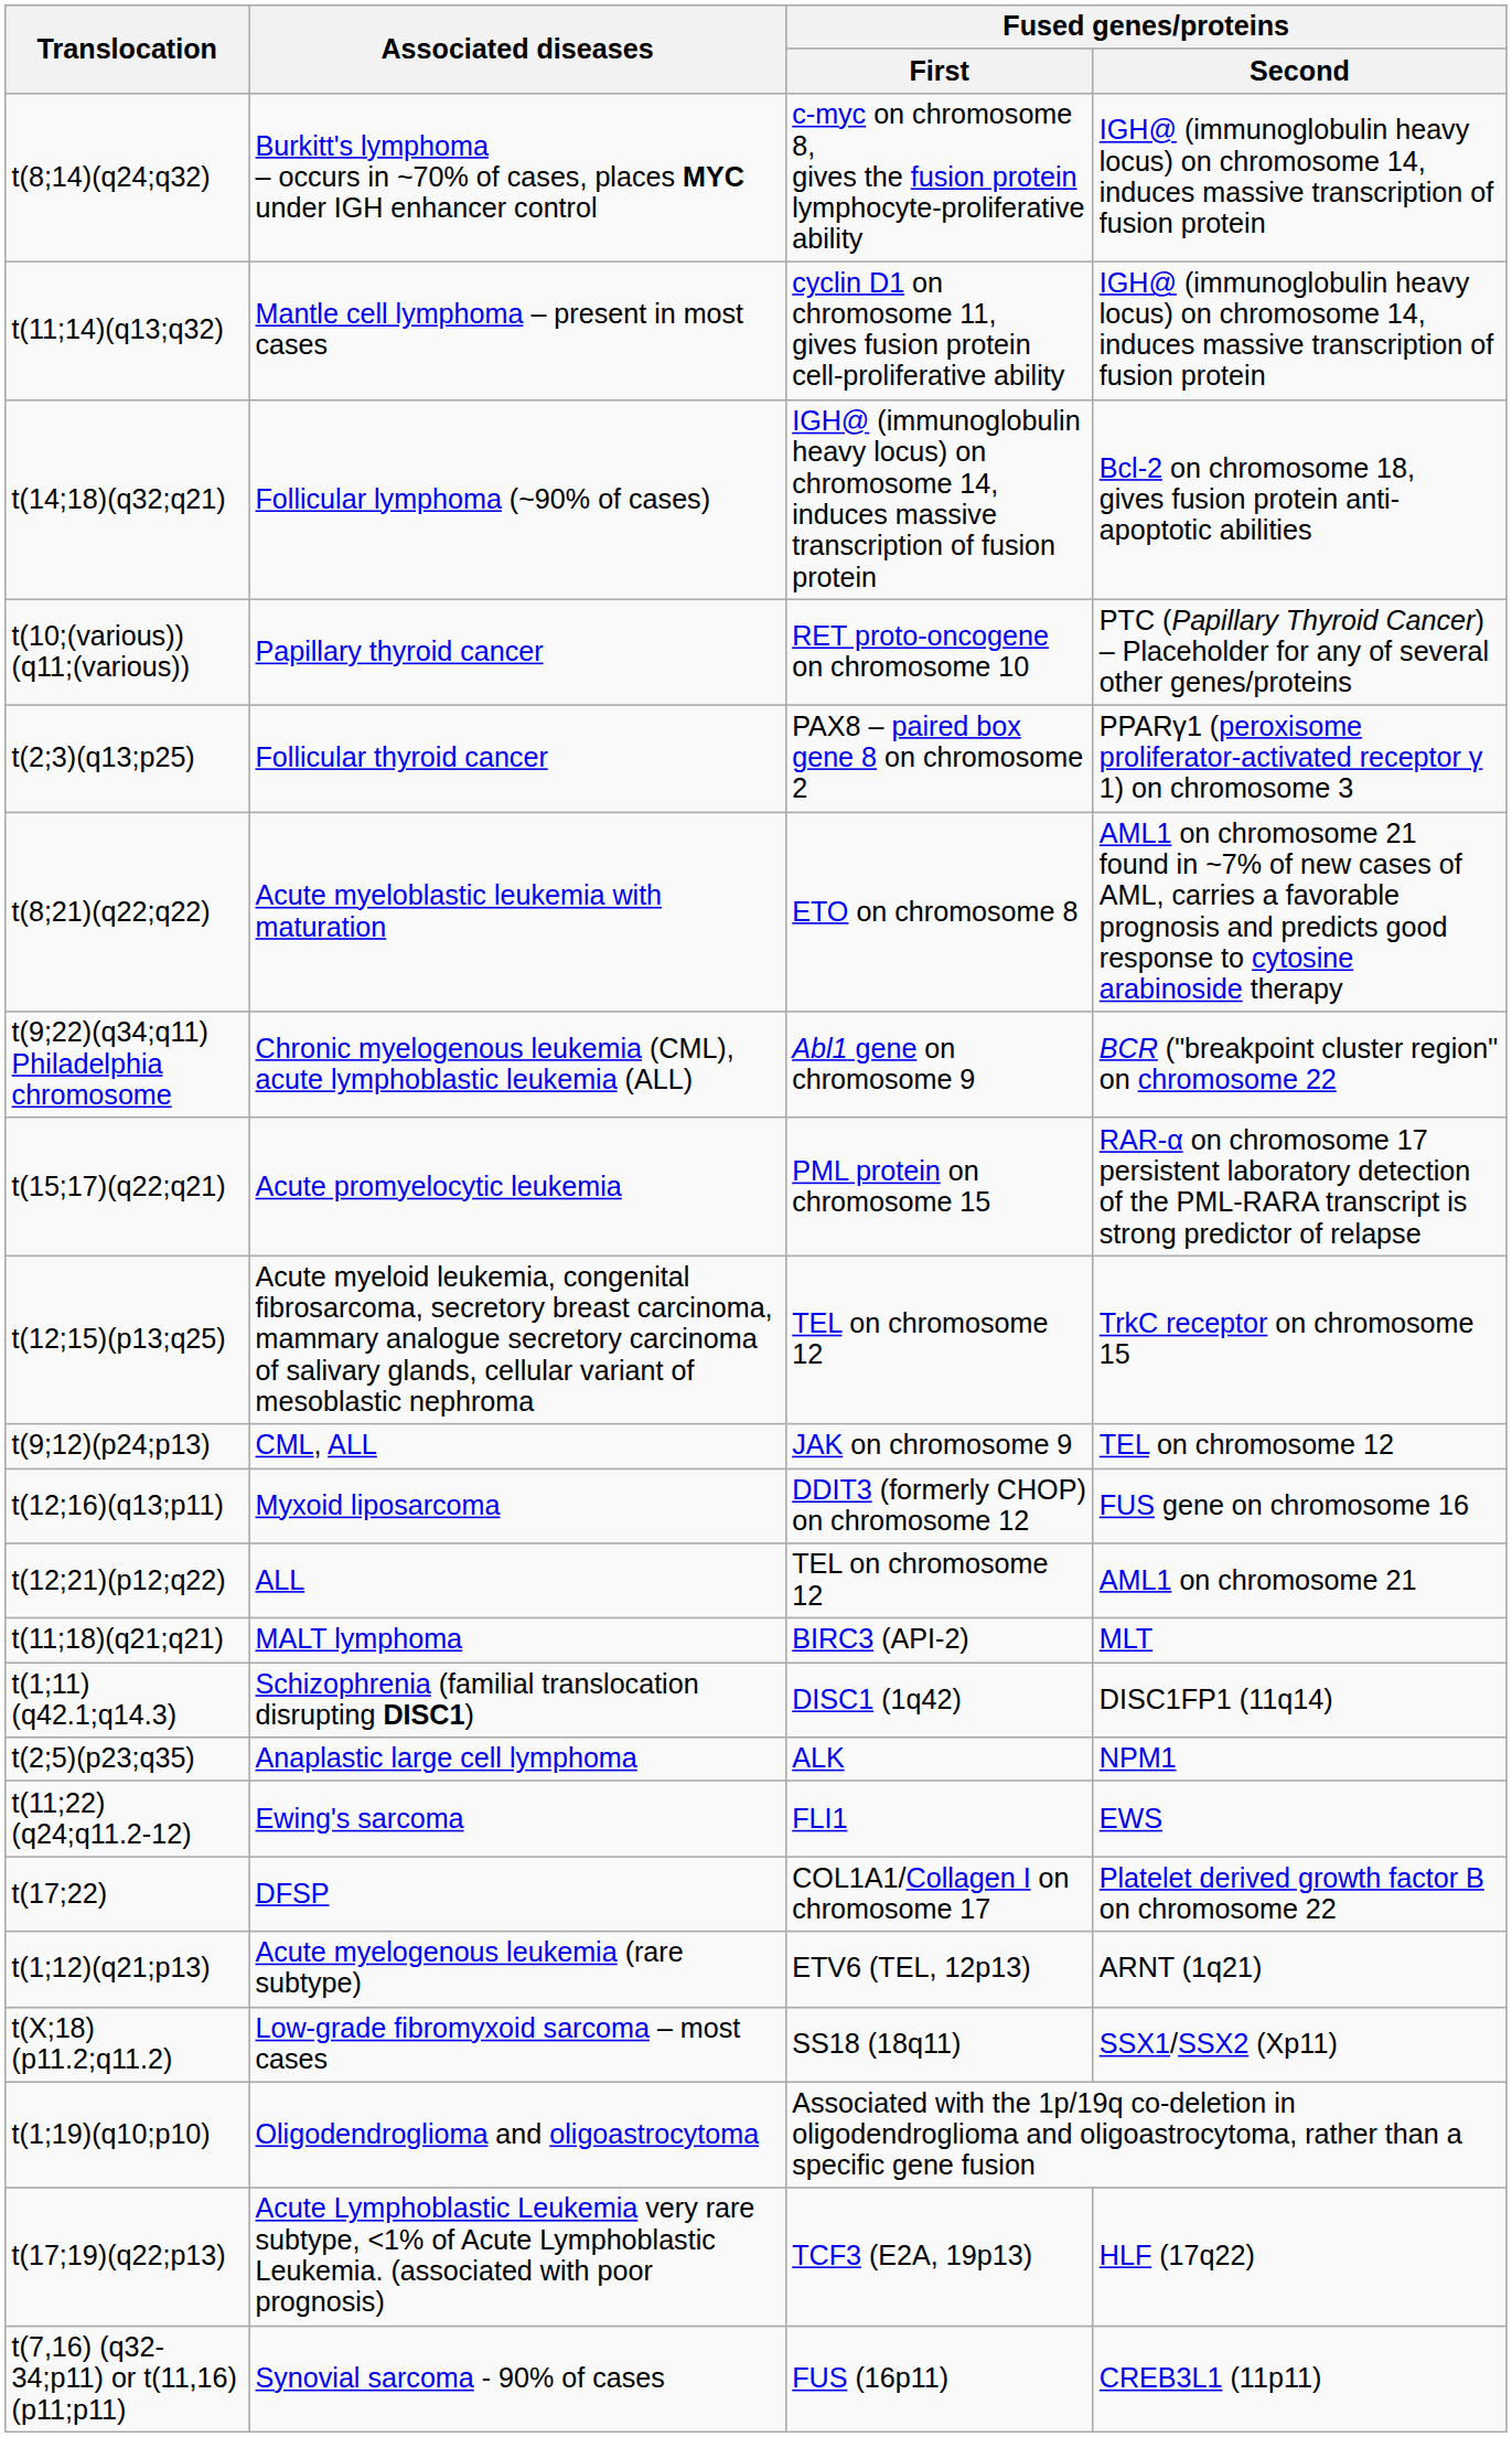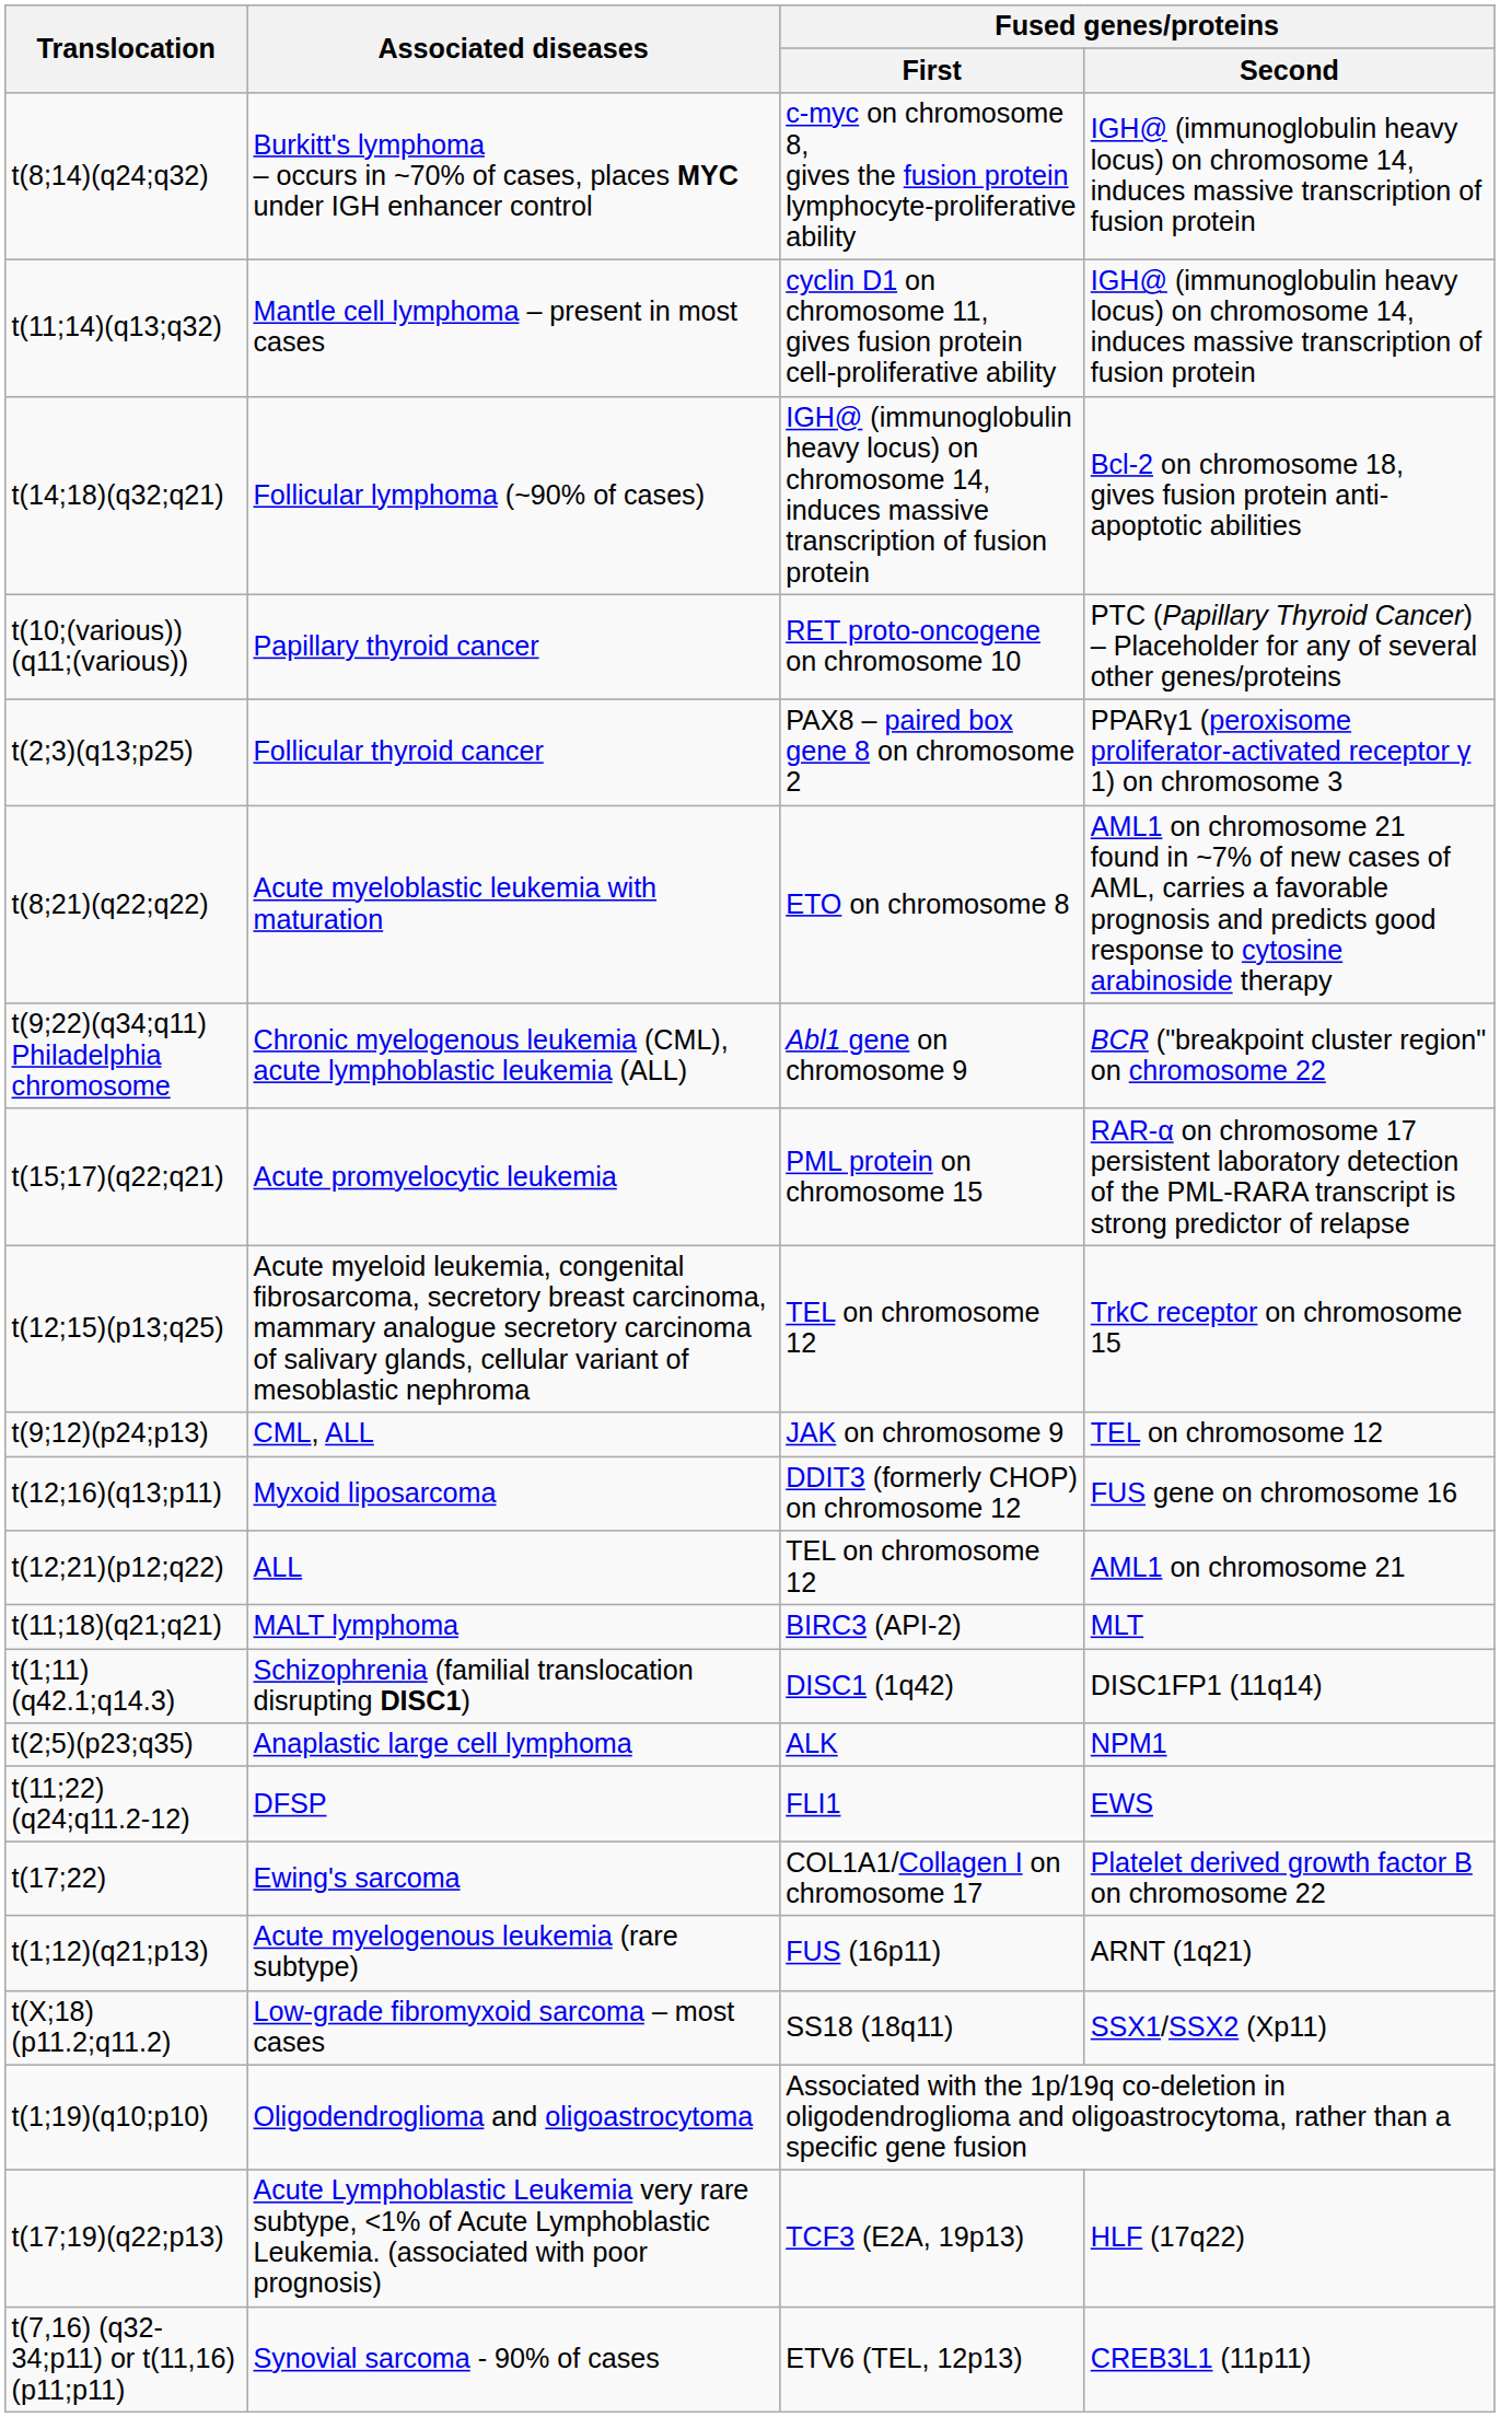t(11;22)(q24;q11.2-12) | Associated diseases: Ewing's sarcoma -> DFSP
t(17;22) | Associated diseases: DFSP -> Ewing's sarcoma
t(1;12)(q21;p13) | Fused genes/proteins / First: ETV6 (TEL, 12p13) -> FUS (16p11)
t(7,16) (q32-34;p11) or t(11,16) (p11;p11) | Fused genes/proteins / First: FUS (16p11) -> ETV6 (TEL, 12p13)
